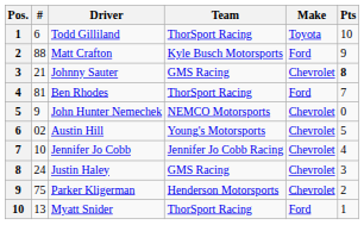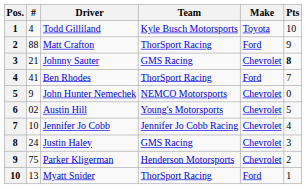Todd Gilliland | #: 6 -> 4
Todd Gilliland | Team: ThorSport Racing -> Kyle Busch Motorsports
Matt Crafton | Team: Kyle Busch Motorsports -> ThorSport Racing
Ben Rhodes | #: 81 -> 41
